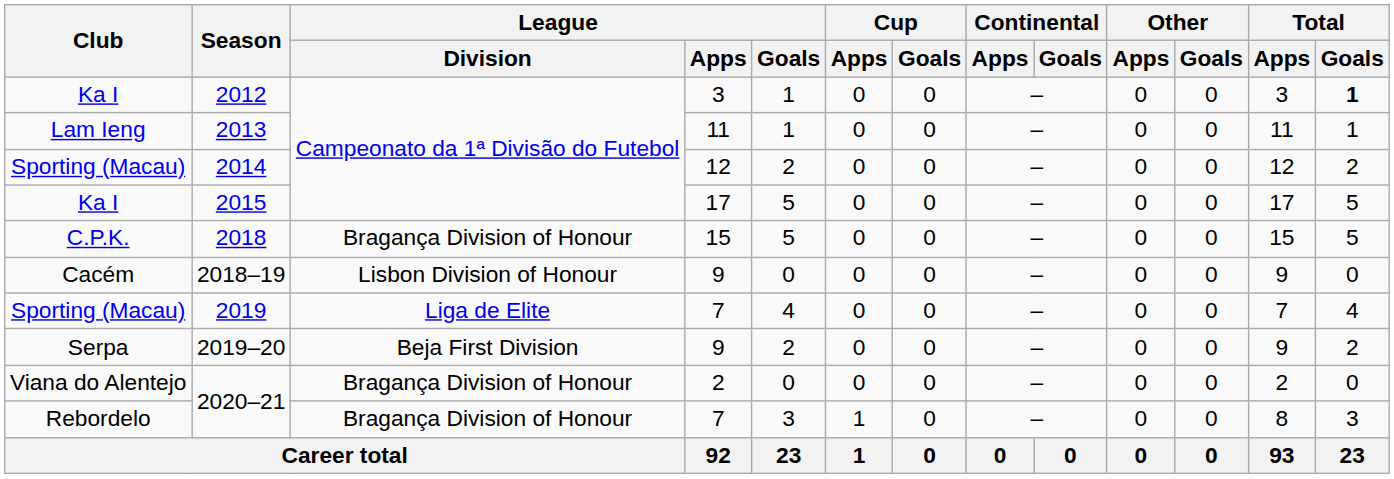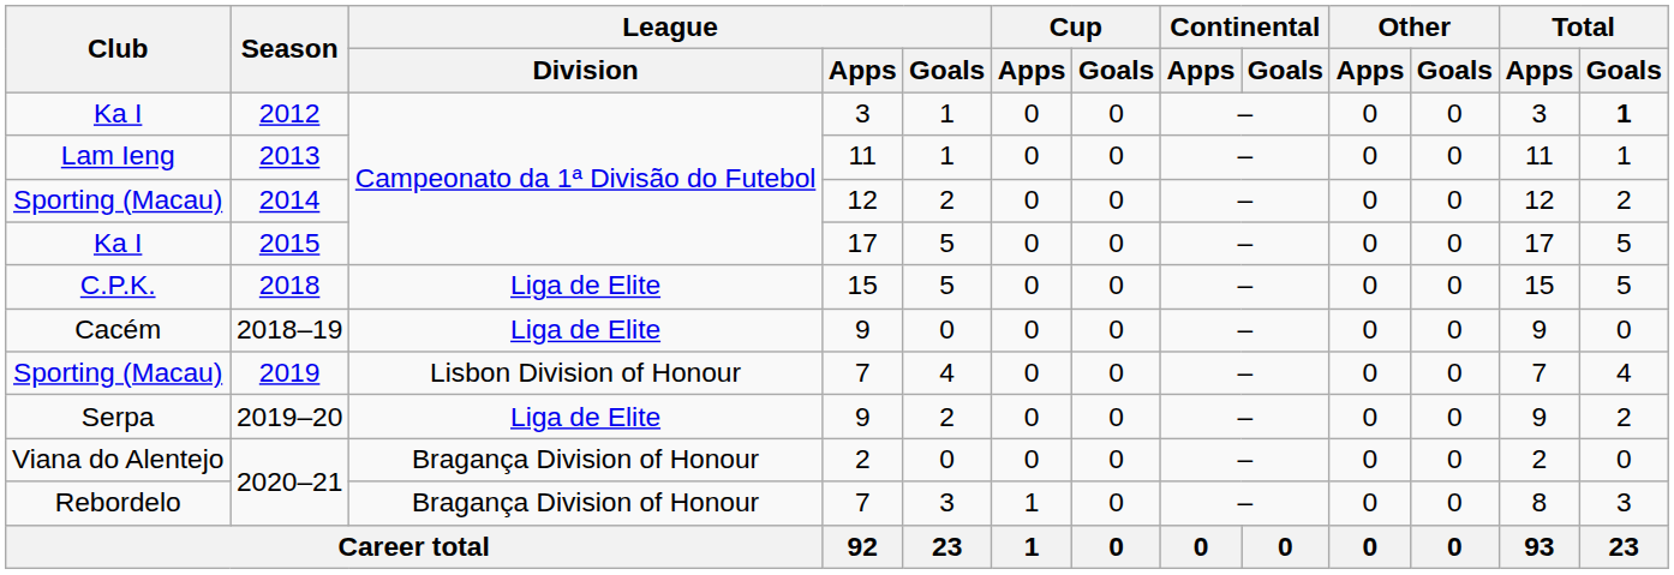2018 | League / Division: Bragança Division of Honour -> Liga de Elite
2018–19 | League / Division: Lisbon Division of Honour -> Liga de Elite
2019 | League / Division: Liga de Elite -> Lisbon Division of Honour
2019–20 | League / Division: Beja First Division -> Liga de Elite
